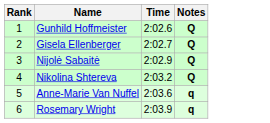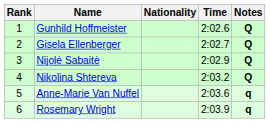+ column: Nationality
